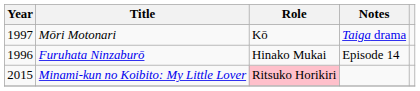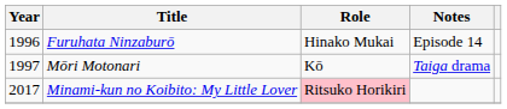rows swapped: Furuhata Ninzaburō <-> Mōri Motonari
Minami-kun no Koibito: My Little Lover | Year: 2015 -> 2017
